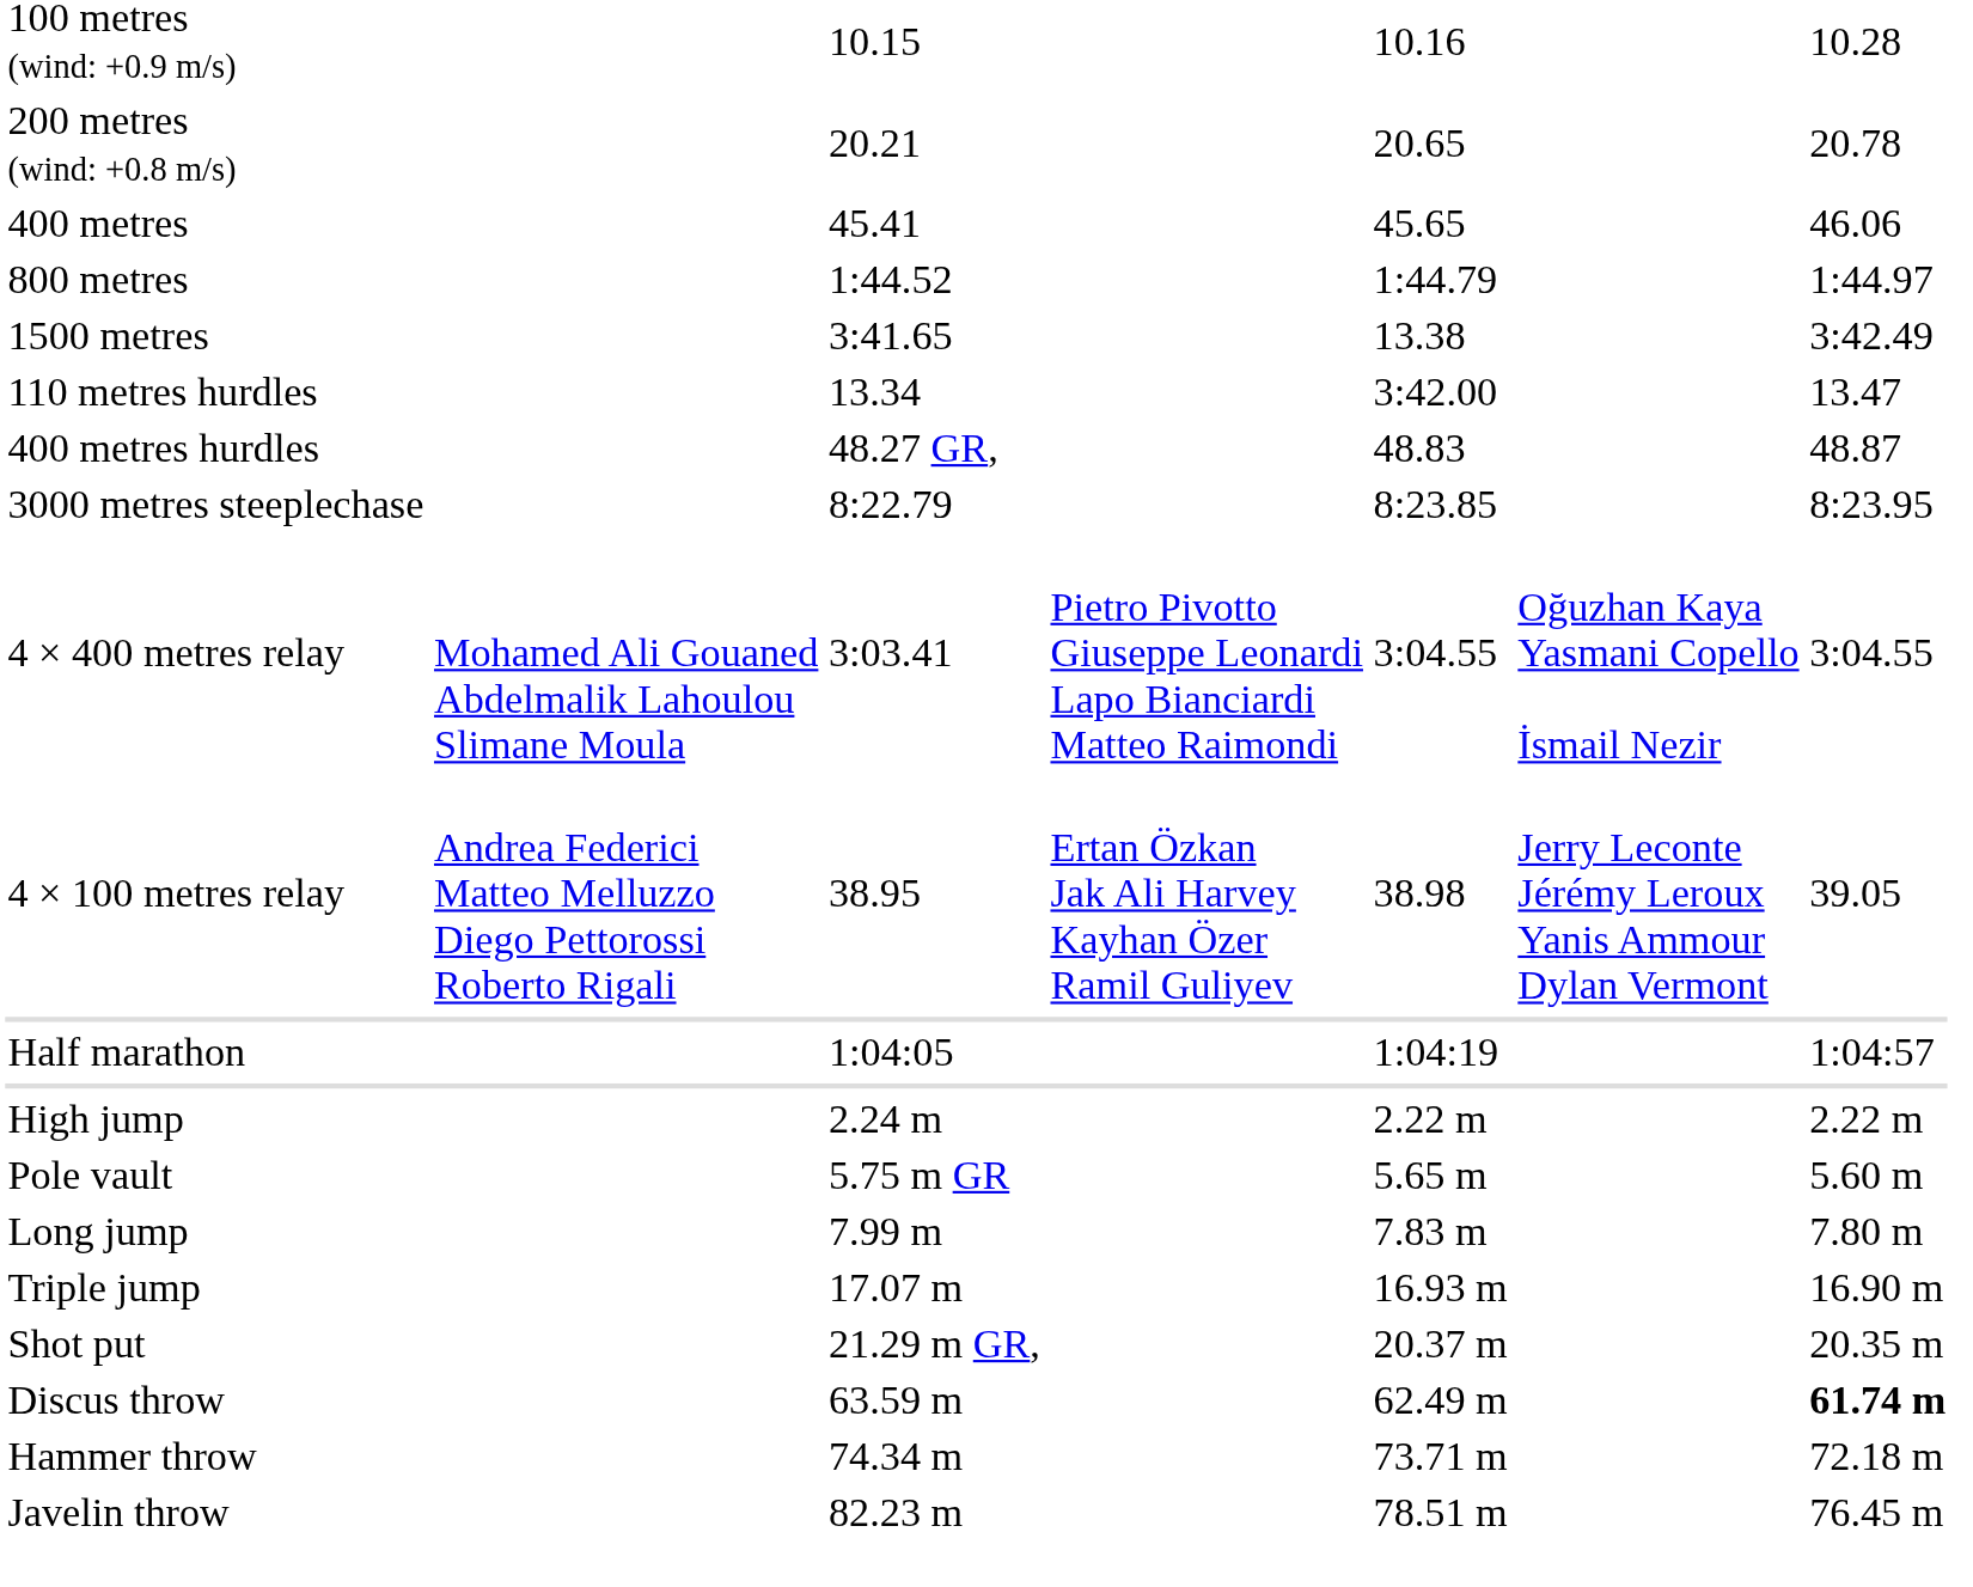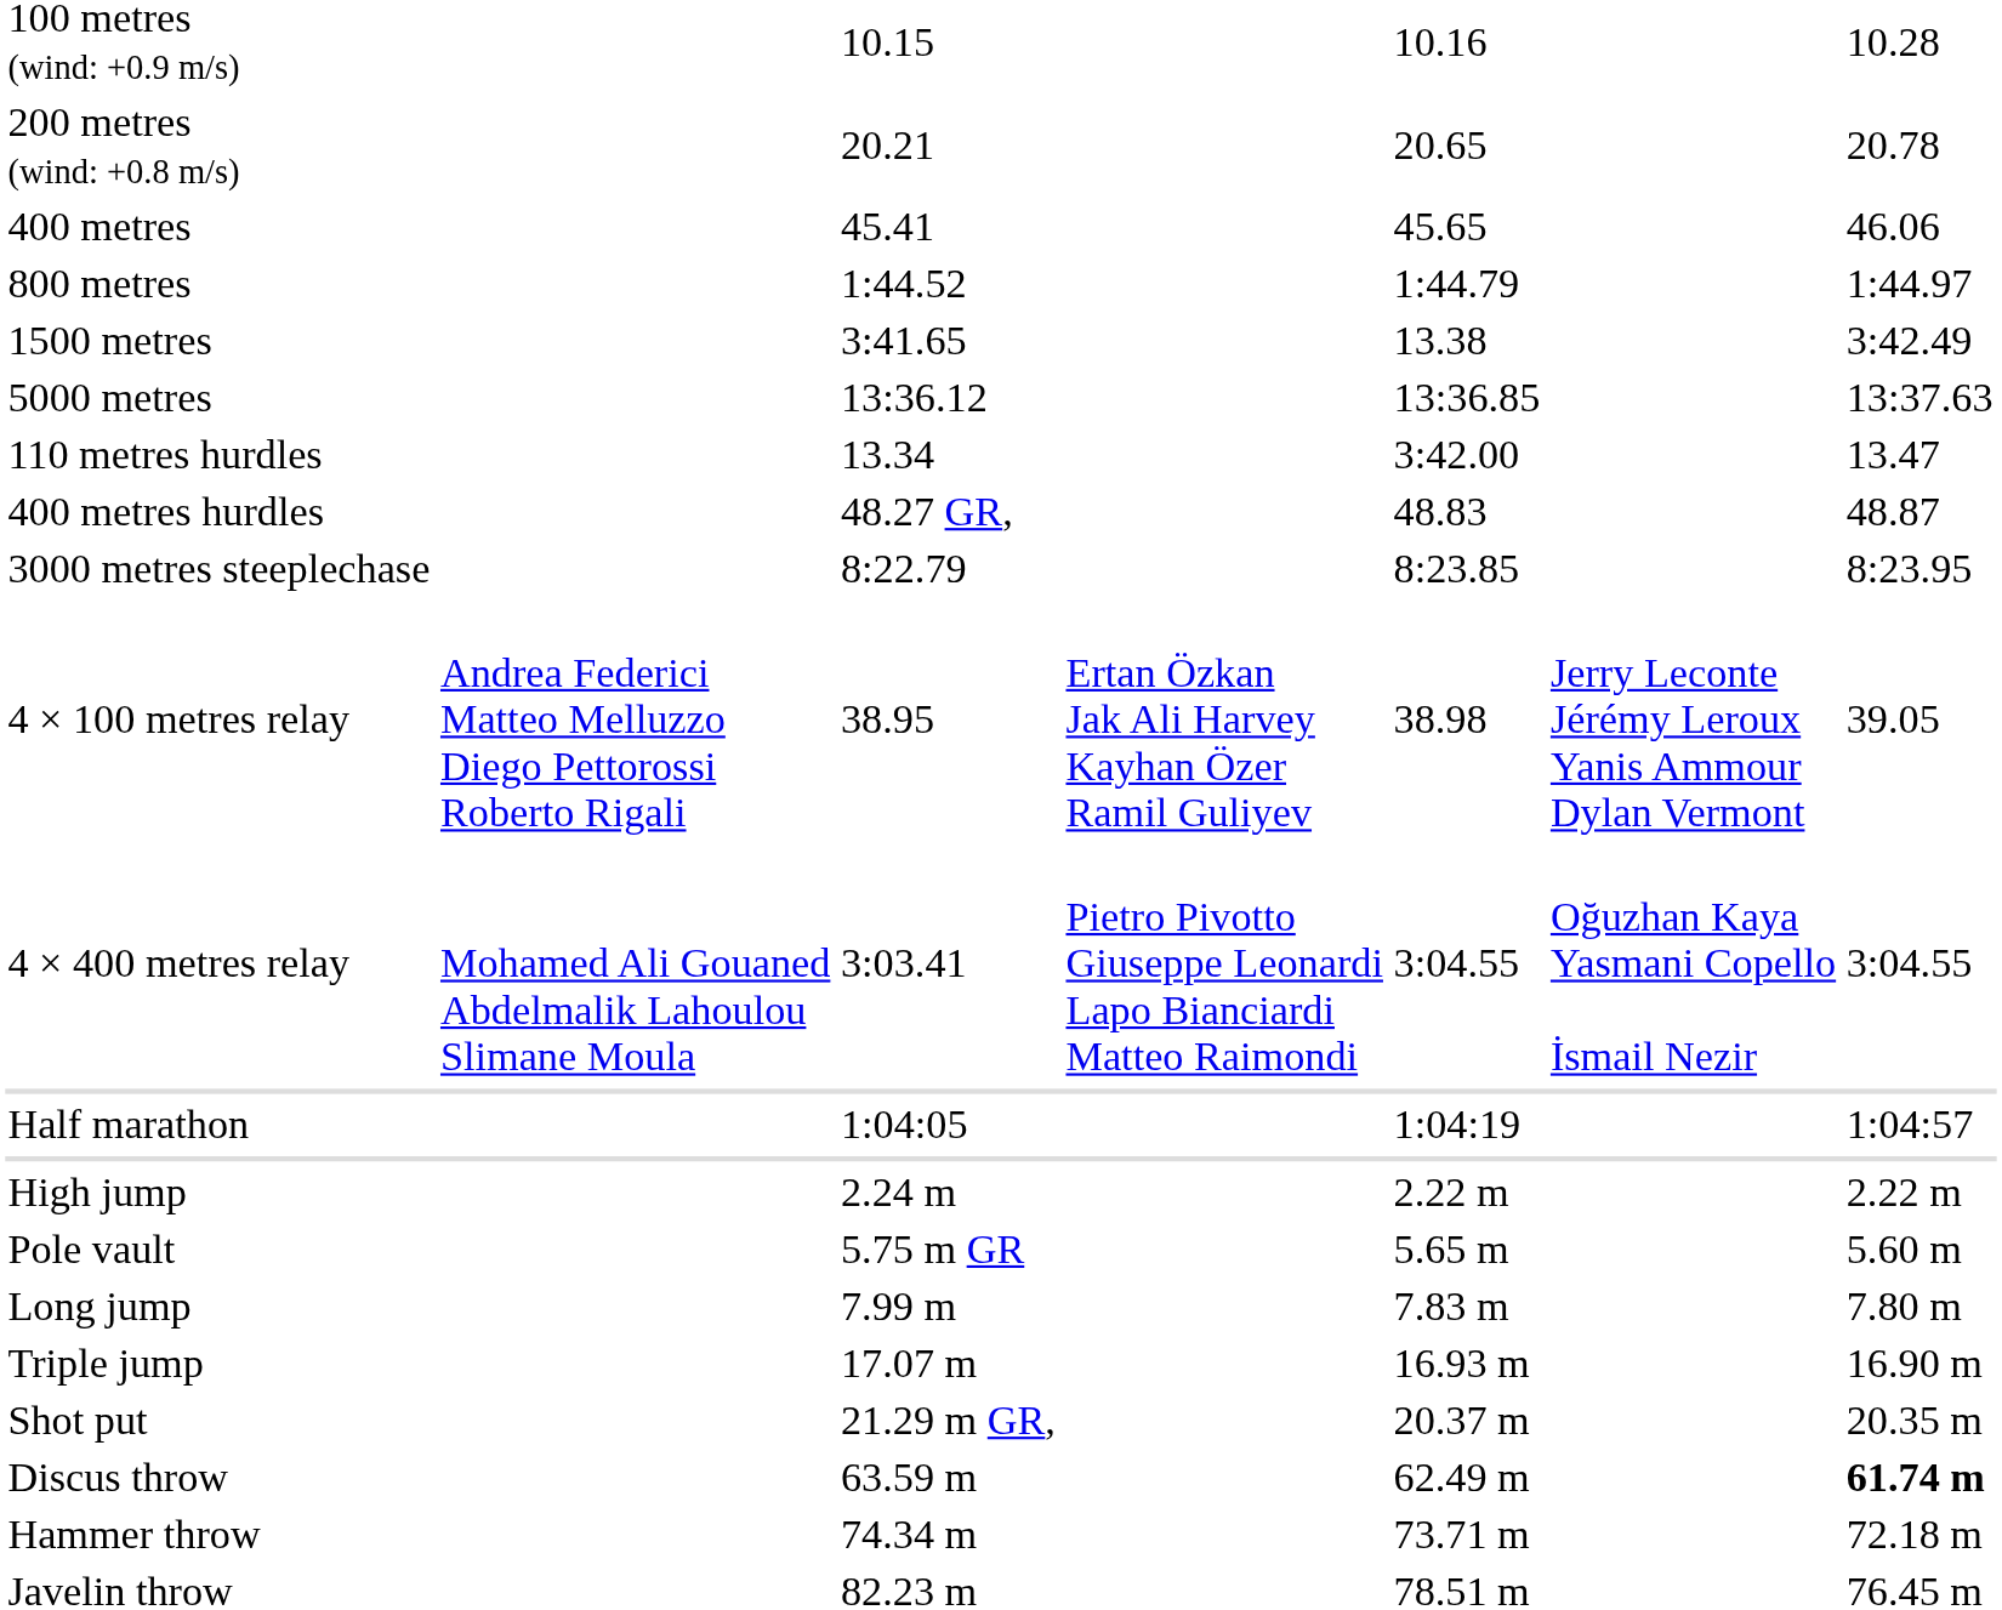+ row: 5000 metres | 13:36.12 | 13:36.85 | 13:37.63
rows swapped: 4 × 100 metres relay <-> 4 × 400 metres relay
